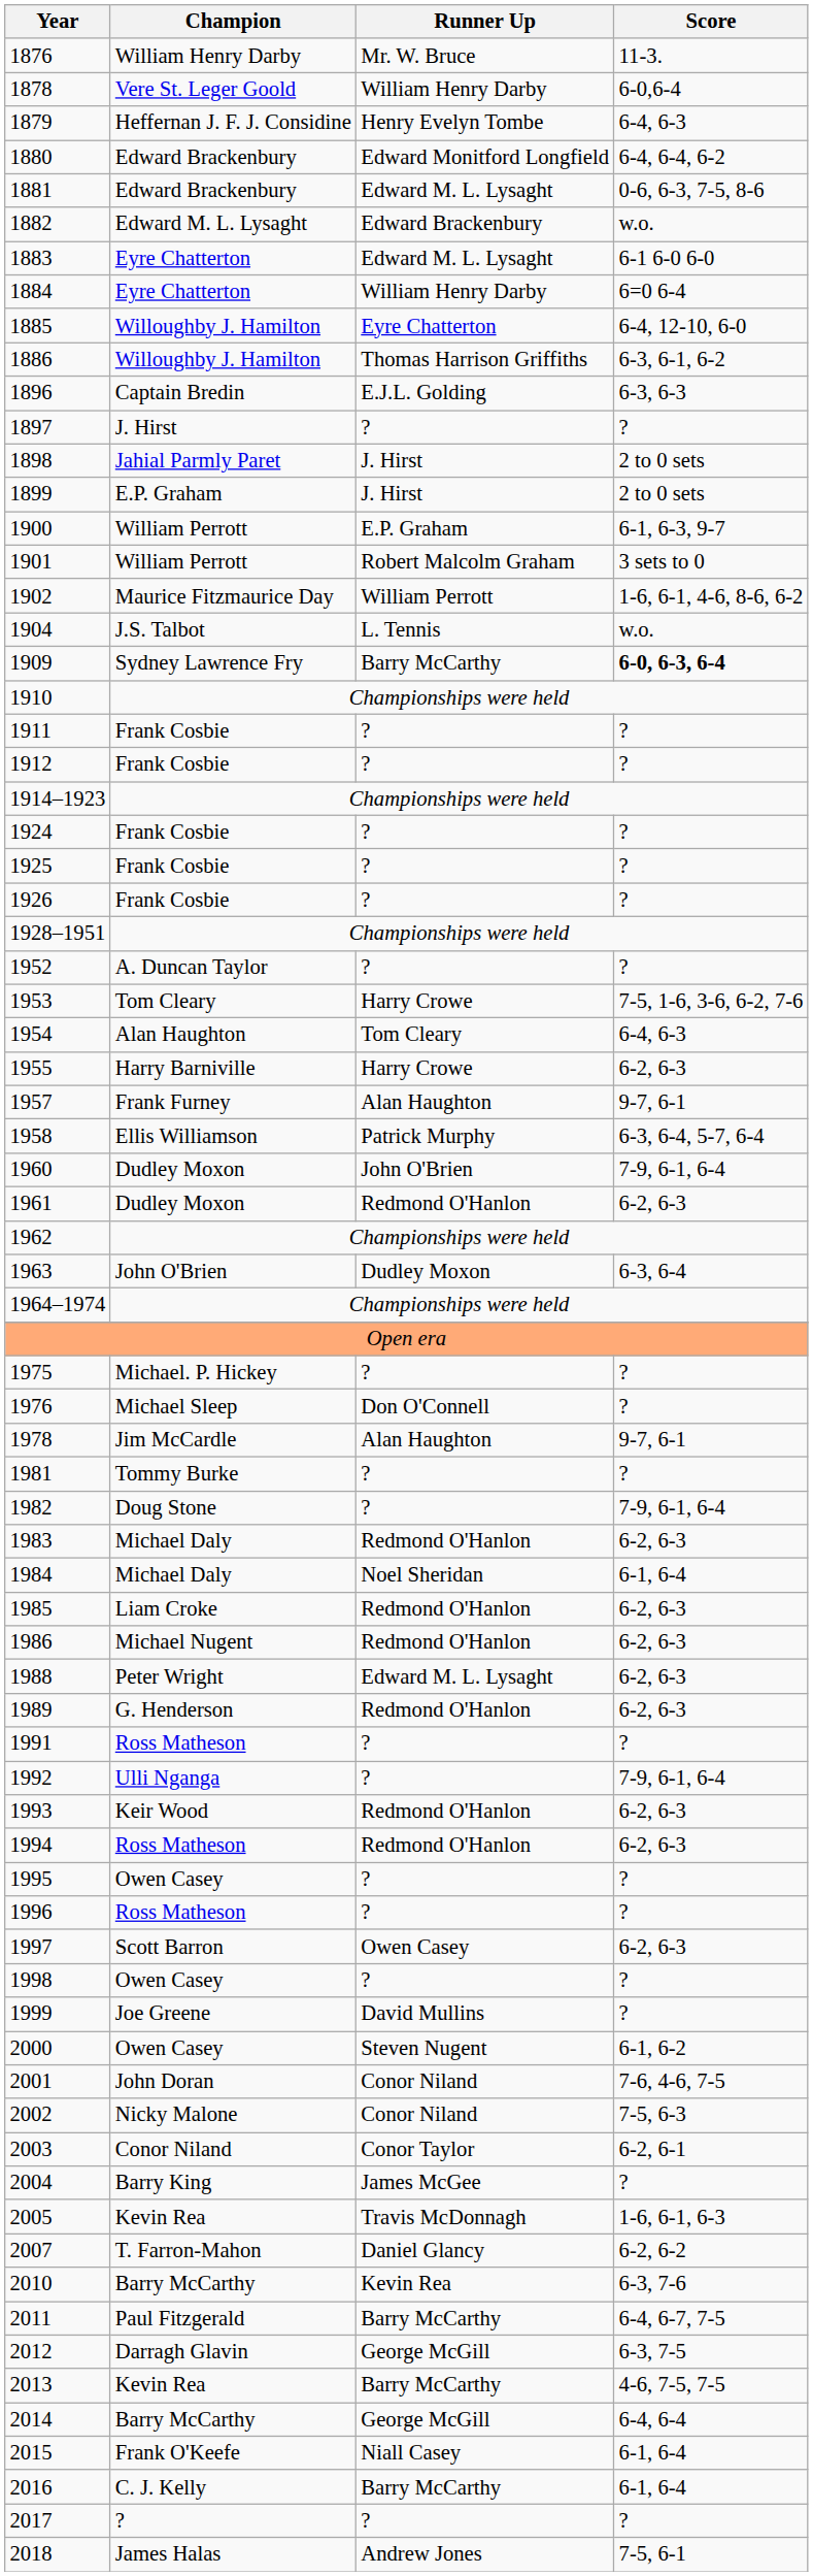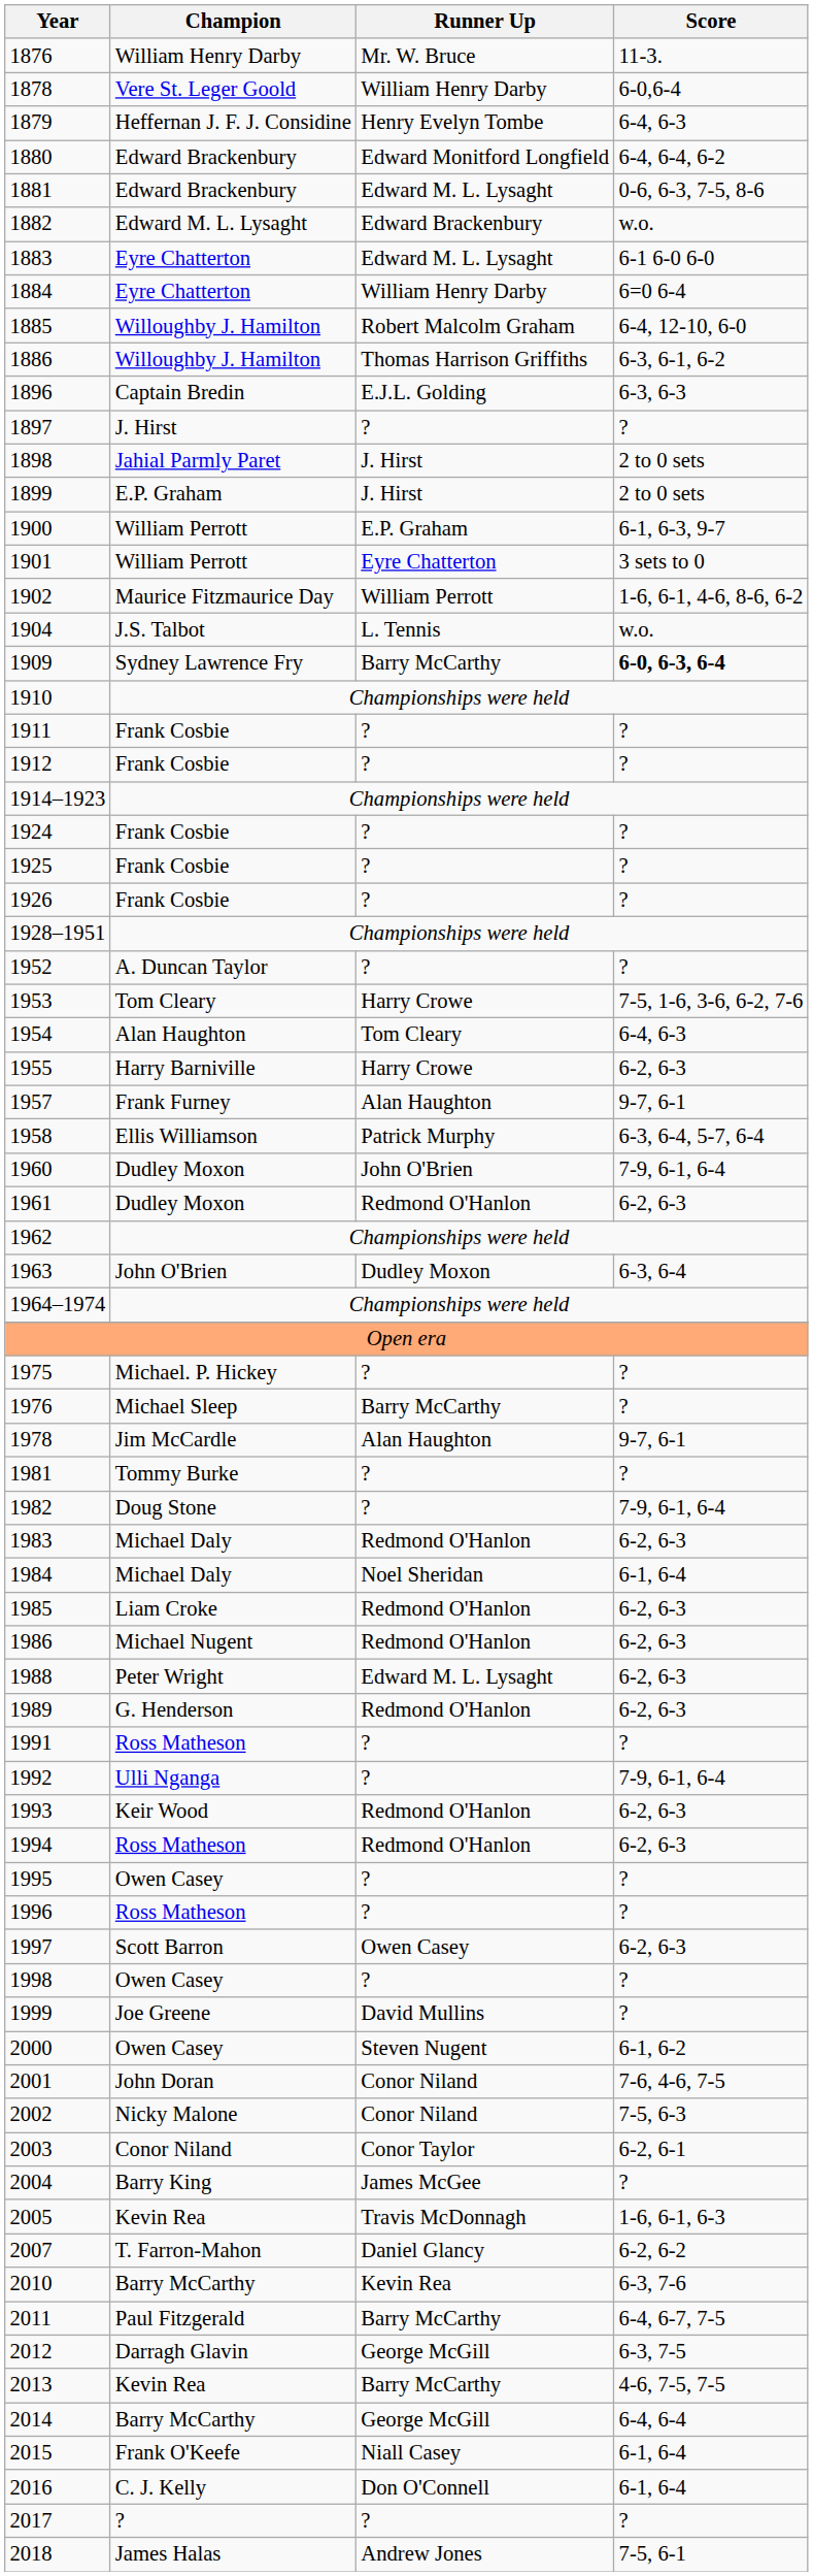1885 | Runner Up: Eyre Chatterton -> Robert Malcolm Graham
1901 | Runner Up: Robert Malcolm Graham -> Eyre Chatterton
1976 | Runner Up: Don O'Connell -> Barry McCarthy
2016 | Runner Up: Barry McCarthy -> Don O'Connell
